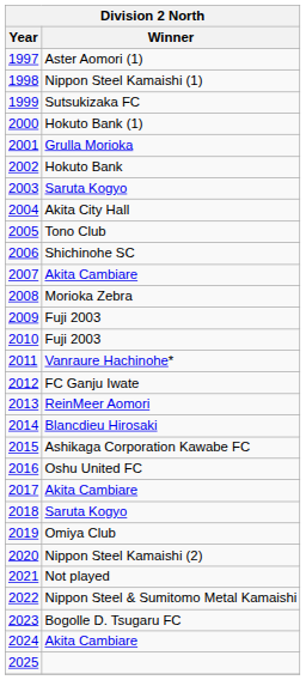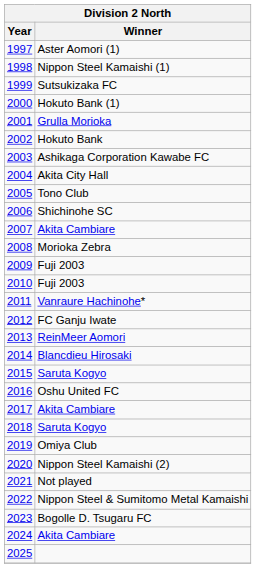2003 | Winner: Saruta Kogyo -> Ashikaga Corporation Kawabe FC
2015 | Winner: Ashikaga Corporation Kawabe FC -> Saruta Kogyo
